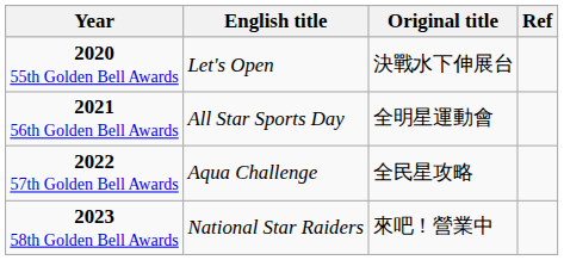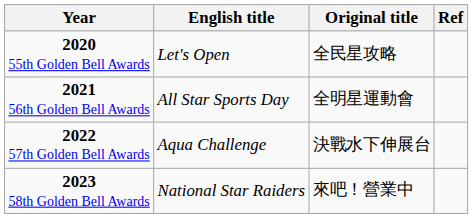2020 55th Golden Bell Awards | Original title: 決戰水下伸展台 -> 全民星攻略
2022 57th Golden Bell Awards | Original title: 全民星攻略 -> 決戰水下伸展台
